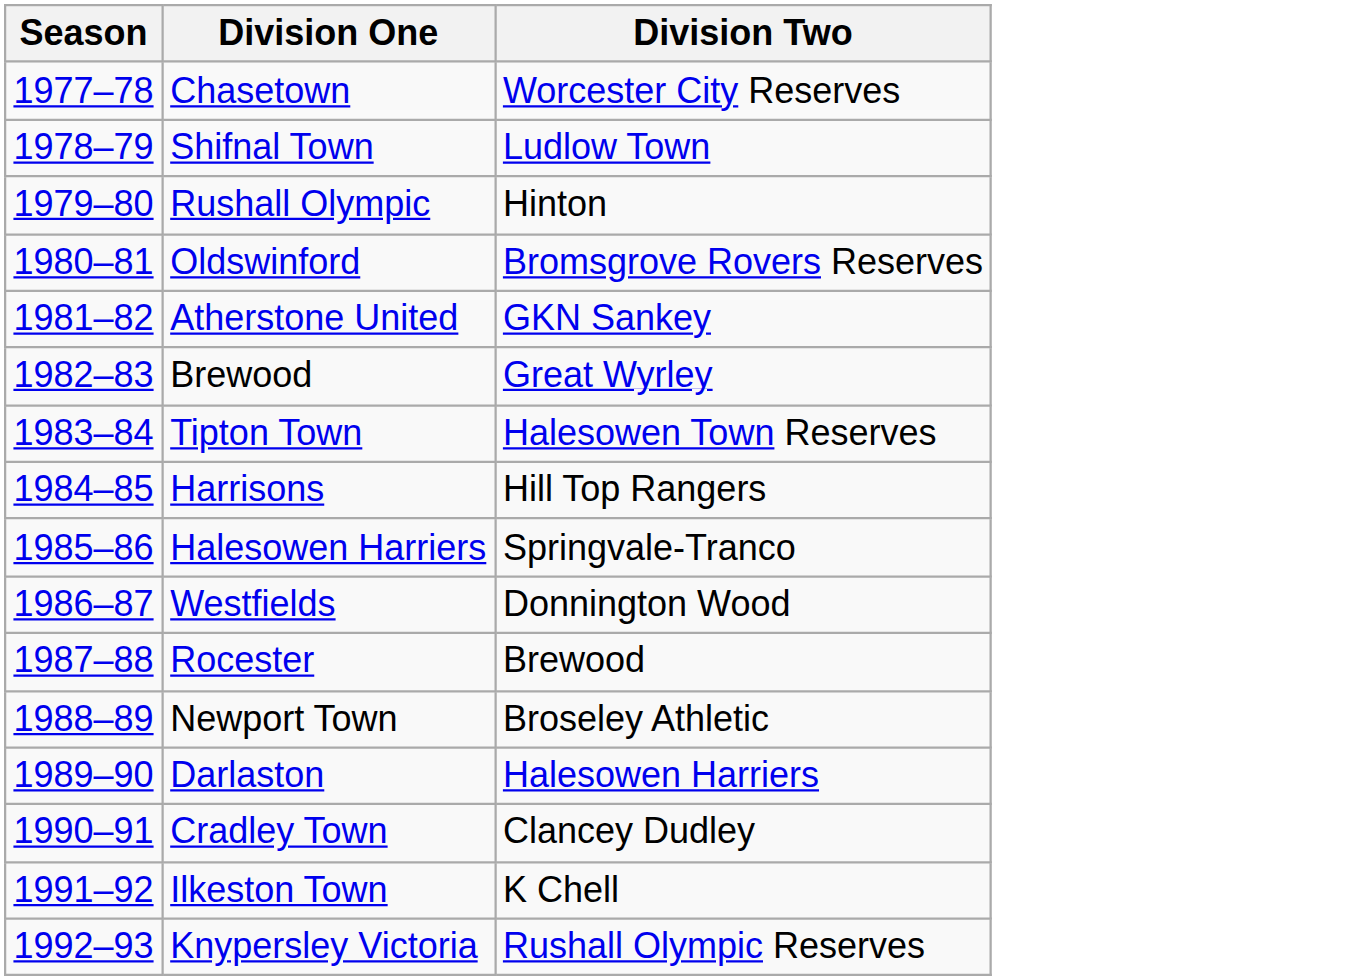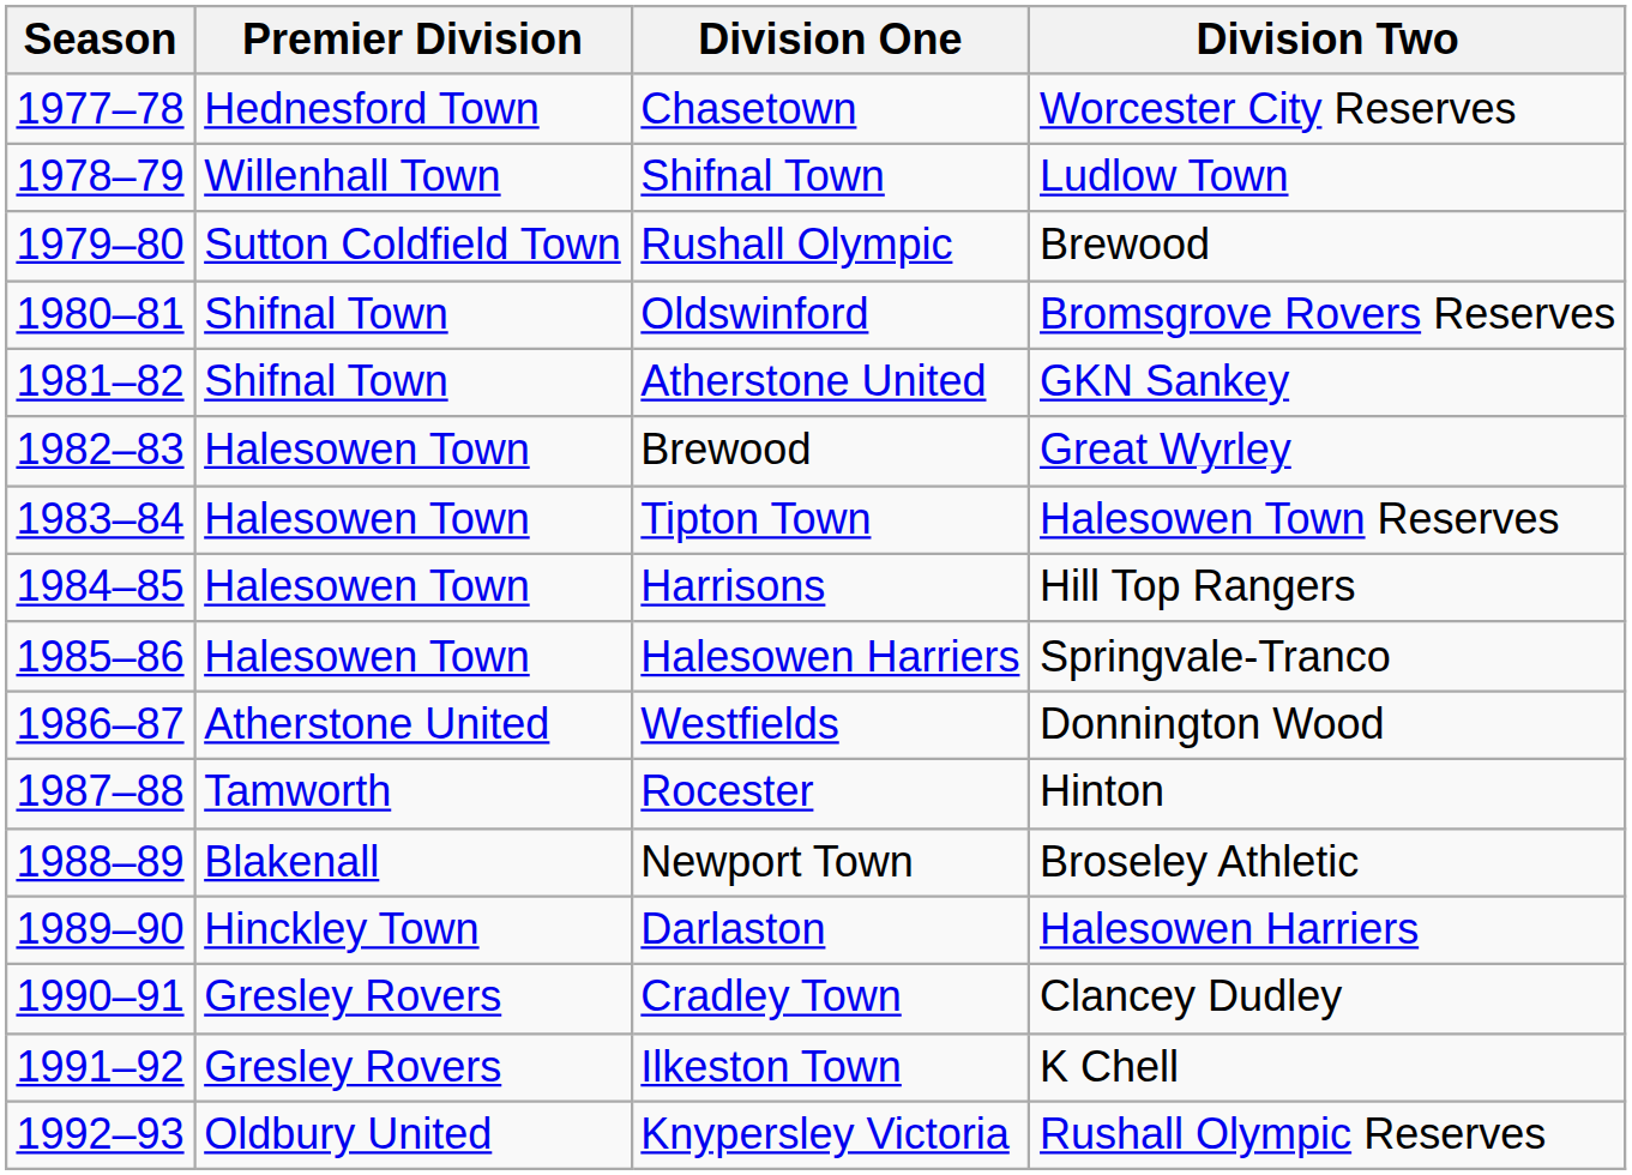+ column: Premier Division | Hednesford Town | Willenhall Town | Sutton Coldfield Town | Shifnal Town | Shifnal Town | Halesowen Town | Halesowen Town | Halesowen Town | Halesowen Town | Atherstone United | Tamworth | Blakenall | Hinckley Town | Gresley Rovers | Gresley Rovers | Oldbury United
Rushall Olympic | Division Two: Hinton -> Brewood
Rocester | Division Two: Brewood -> Hinton
